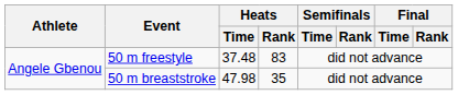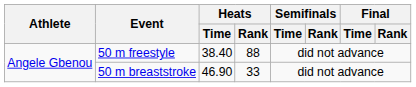50 m freestyle | Heats / Time: 37.48 -> 38.40
50 m freestyle | Heats / Rank: 83 -> 88
50 m breaststroke | Heats / Time: 47.98 -> 46.90
50 m breaststroke | Heats / Rank: 35 -> 33
